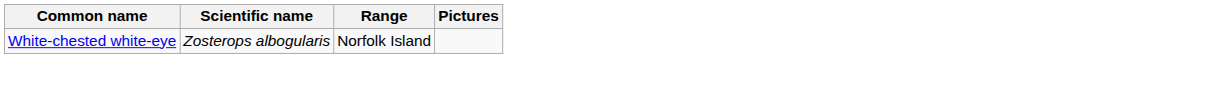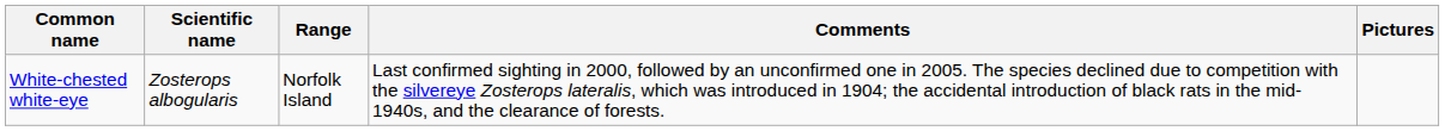+ column: Comments | Last confirmed sighting in 2000, followed by an unconfirmed one in 2005. The species declined due to competition with the silvereye Zosterops lateralis, which was introduced in 1904; the accidental introduction of black rats in the mid-1940s, and the clearance of forests.
